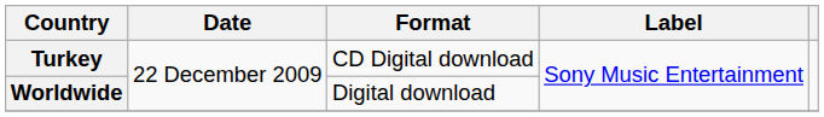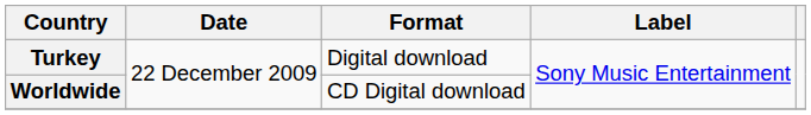Turkey | Format: CD Digital download -> Digital download
Worldwide | Format: Digital download -> CD Digital download
